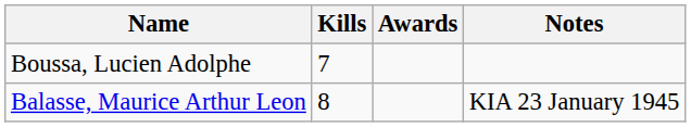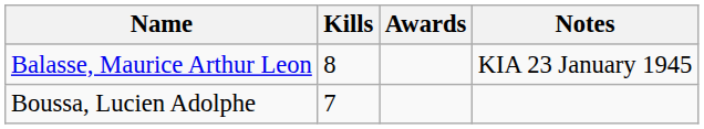rows swapped: Balasse, Maurice Arthur Leon <-> Boussa, Lucien Adolphe
